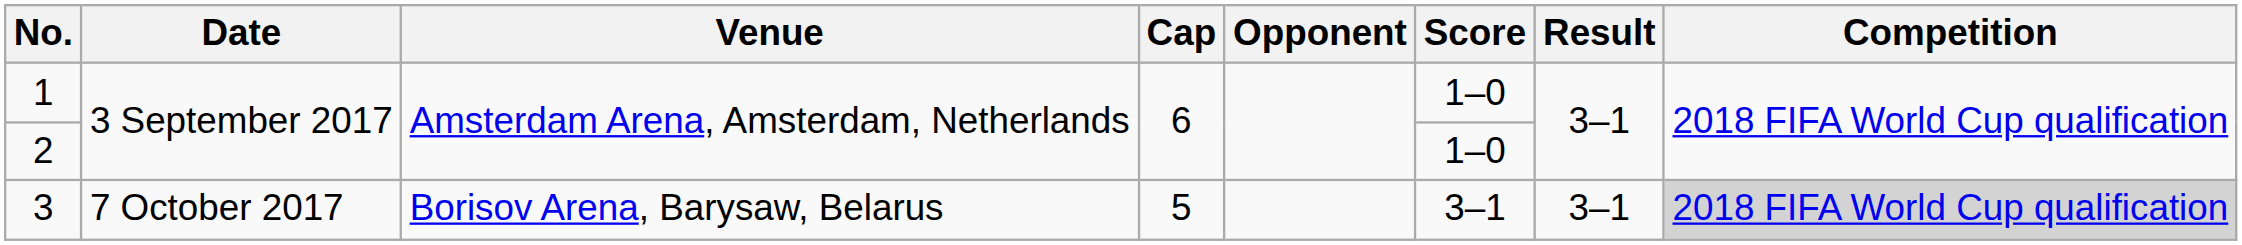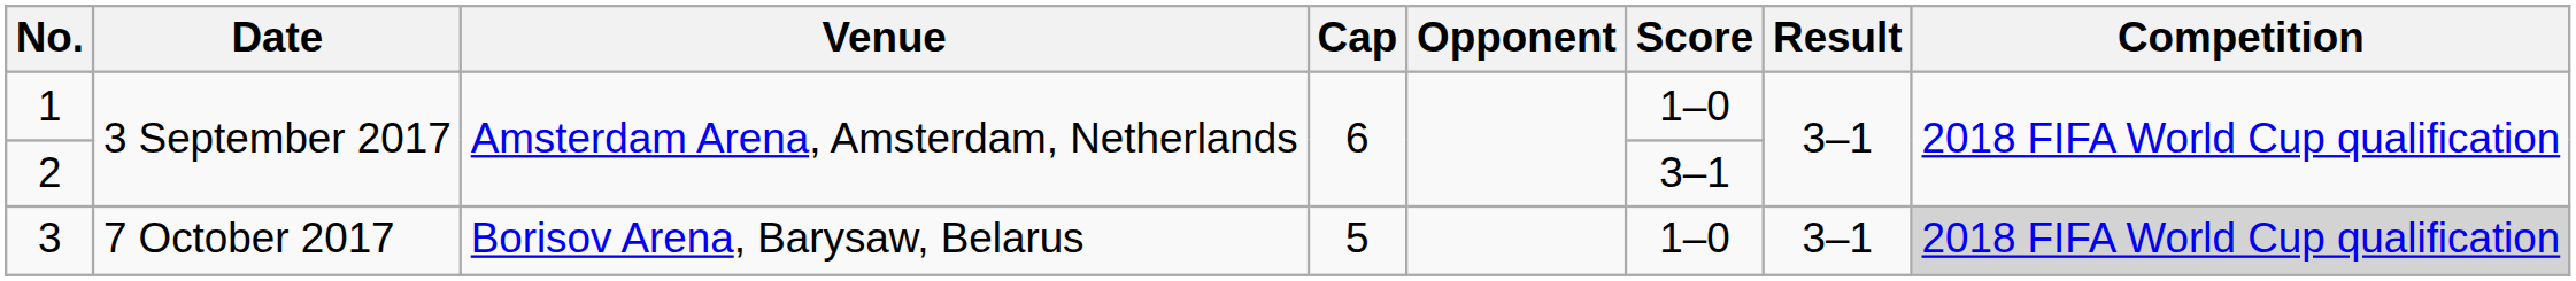2 | Score: 1–0 -> 3–1
3 | Score: 3–1 -> 1–0
